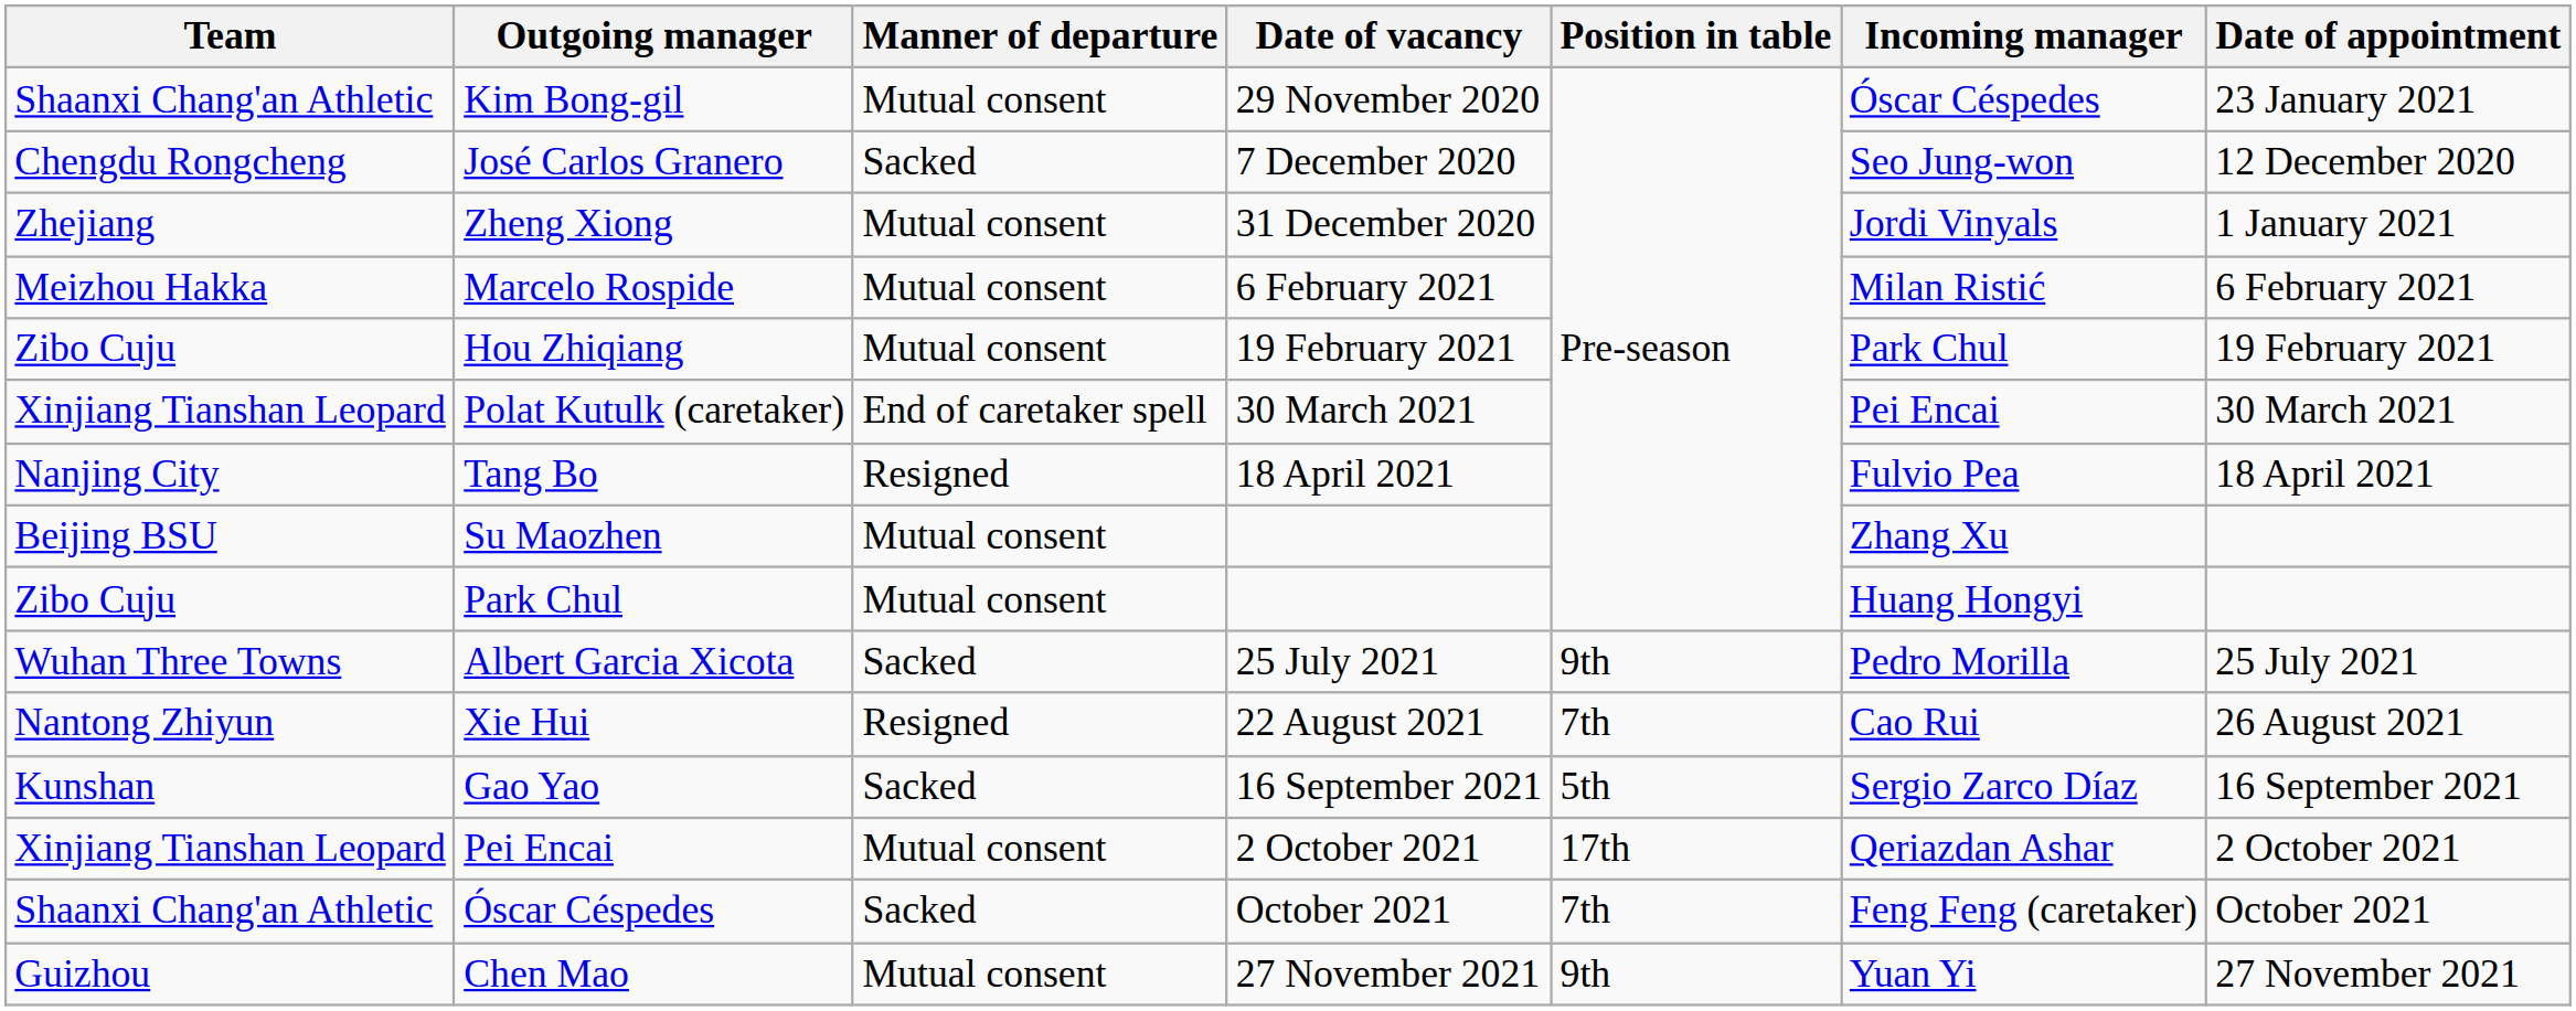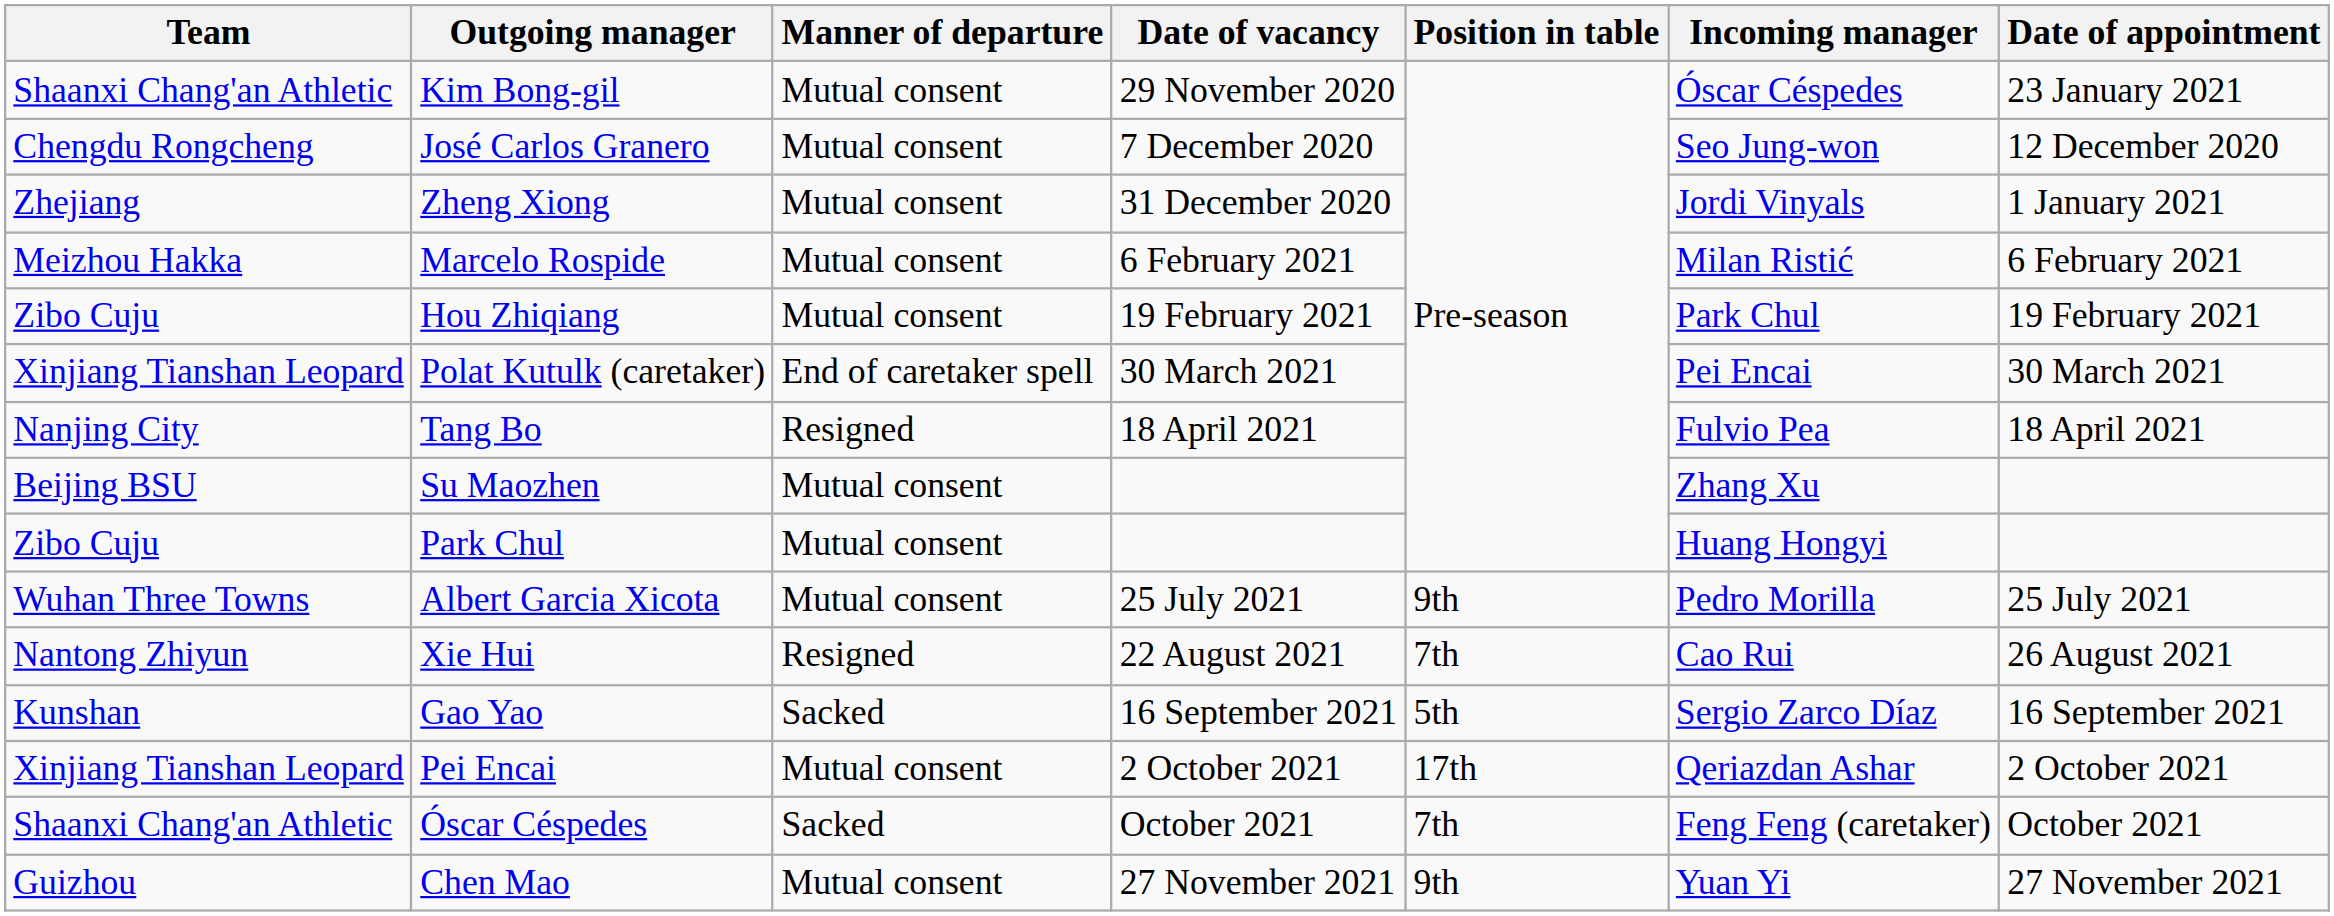José Carlos Granero | Manner of departure: Sacked -> Mutual consent
Albert Garcia Xicota | Manner of departure: Sacked -> Mutual consent
